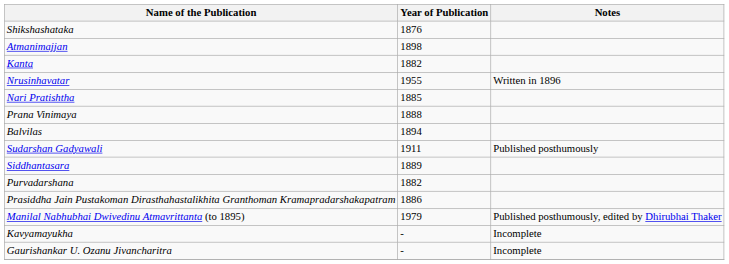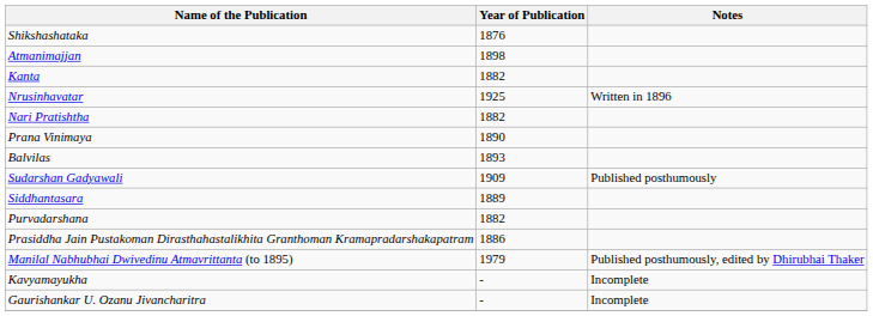Nrusinhavatar | Year of Publication: 1955 -> 1925
Nari Pratishtha | Year of Publication: 1885 -> 1882
Prana Vinimaya | Year of Publication: 1888 -> 1890
Balvilas | Year of Publication: 1894 -> 1893
Sudarshan Gadyawali | Year of Publication: 1911 -> 1909
